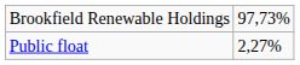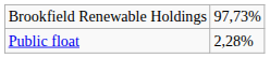Public float | column 2: 2,27% -> 2,28%
